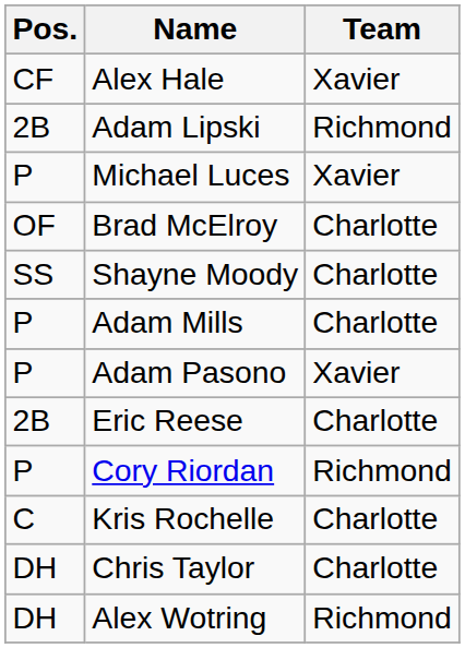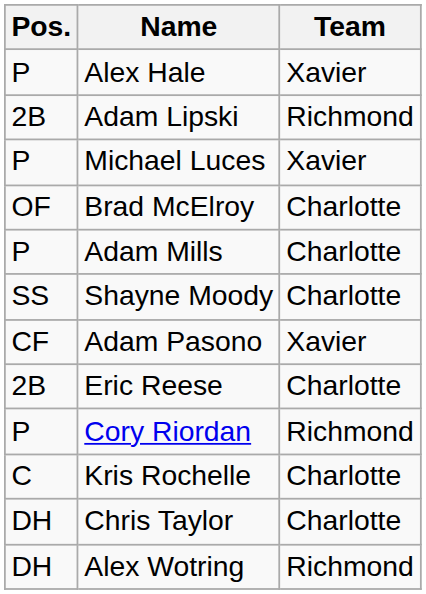Alex Hale | Pos.: CF -> P
rows swapped: Adam Mills <-> Shayne Moody
Adam Pasono | Pos.: P -> CF
